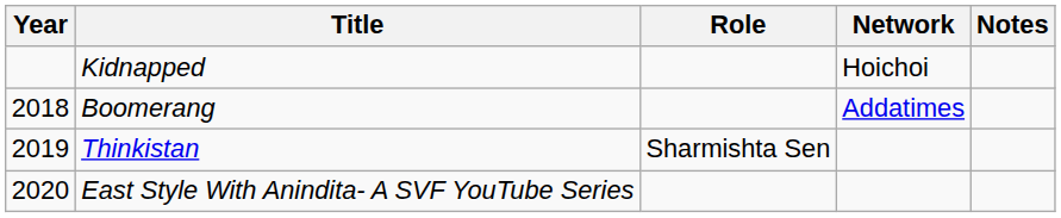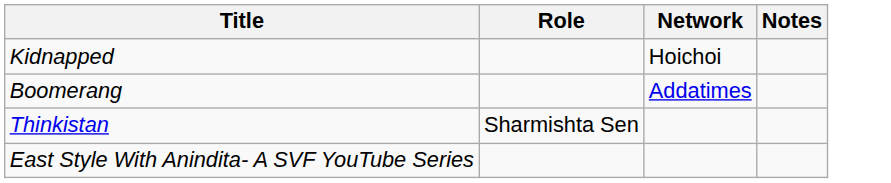- column: Year | 2018 | 2019 | 2020
